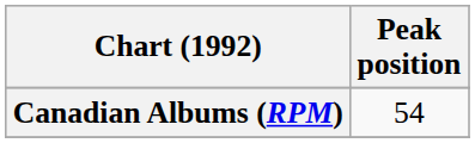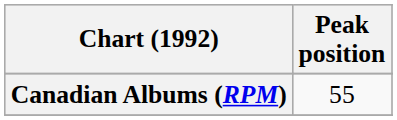Canadian Albums (RPM) | Peak position: 54 -> 55
